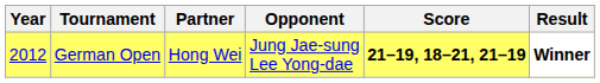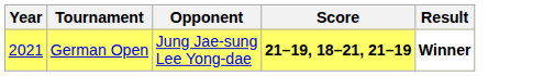- column: Partner | Hong Wei
German Open | Year: 2012 -> 2021
